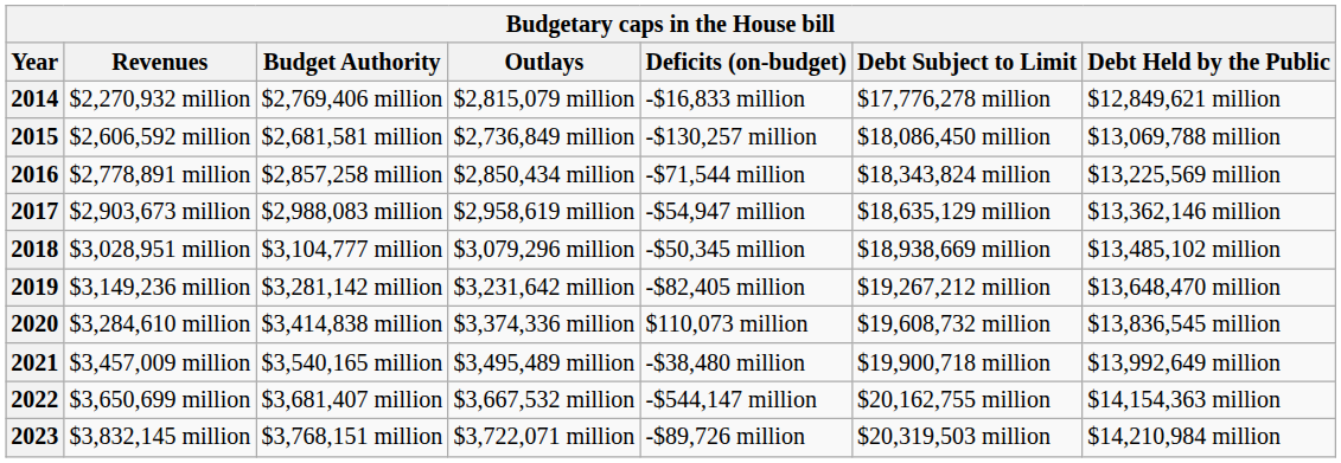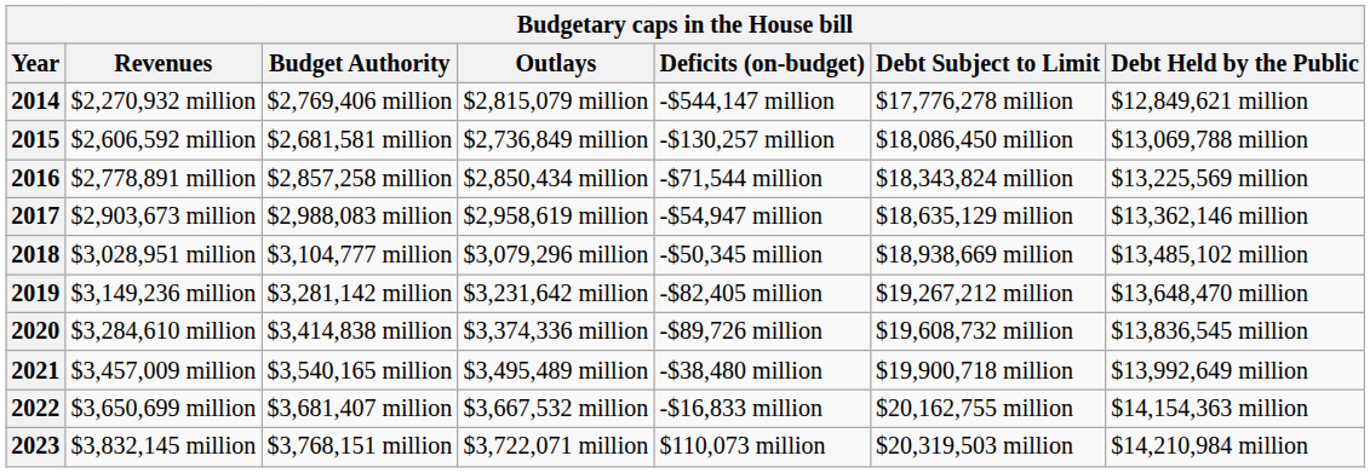2014 | Deficits (on-budget): -$16,833 million -> -$544,147 million
2020 | Deficits (on-budget): $110,073 million -> -$89,726 million
2022 | Deficits (on-budget): -$544,147 million -> -$16,833 million
2023 | Deficits (on-budget): -$89,726 million -> $110,073 million
